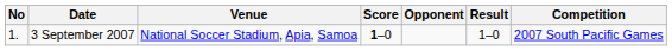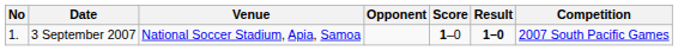columns swapped: Opponent <-> Score
3 September 2007 | Result: normal -> bold
